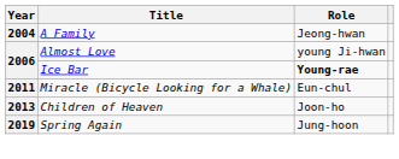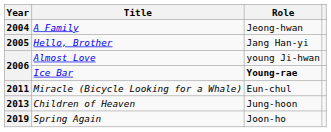+ row: 2005 | Hello, Brother | Jang Han-yi
Children of Heaven | Role: Joon-ho -> Jung-hoon
Spring Again | Role: Jung-hoon -> Joon-ho
